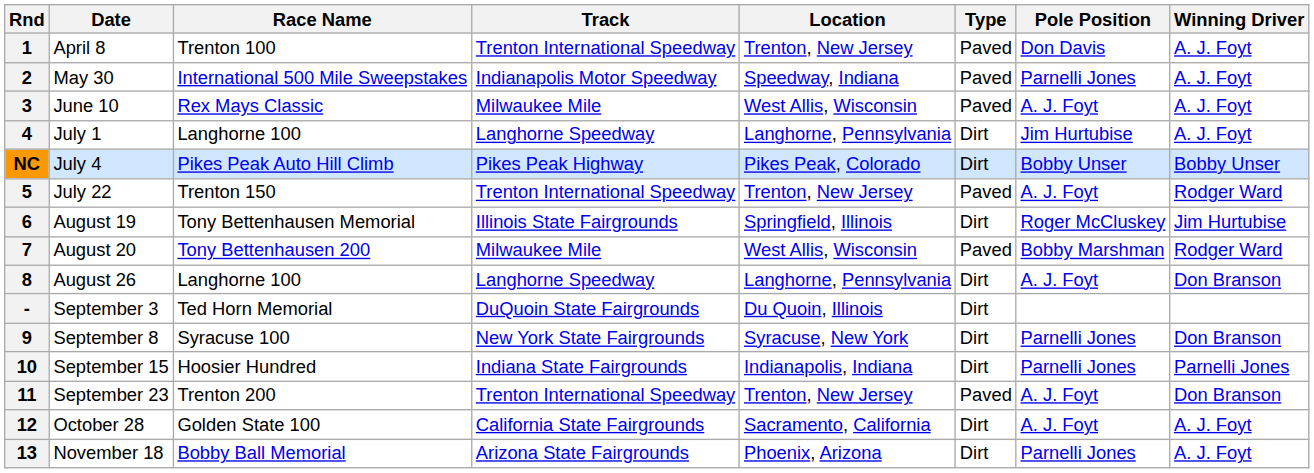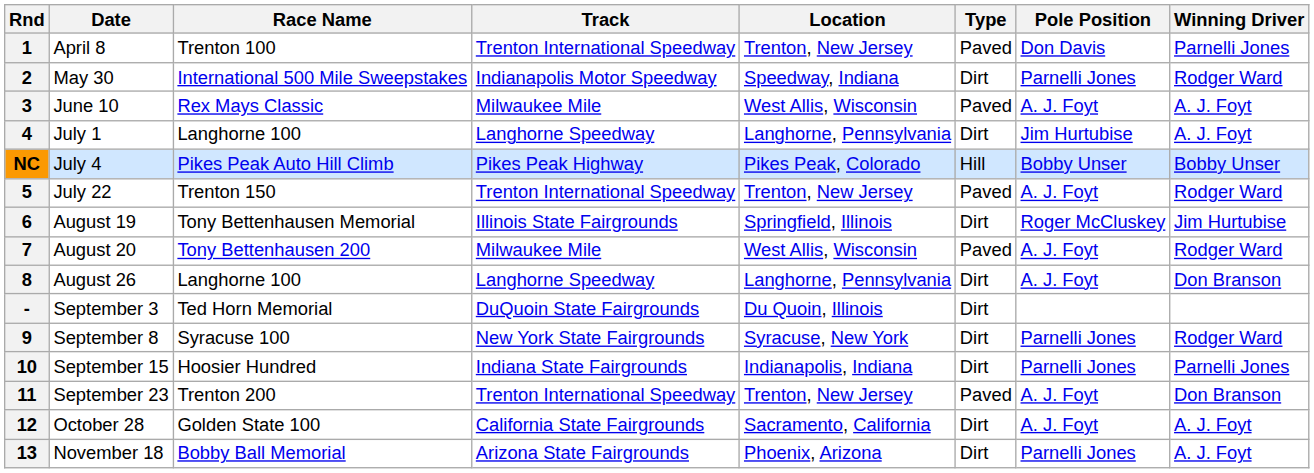1 | Winning Driver: A. J. Foyt -> Parnelli Jones
2 | Type: Paved -> Dirt
2 | Winning Driver: A. J. Foyt -> Rodger Ward
NC | Type: Dirt -> Hill
7 | Pole Position: Bobby Marshman -> A. J. Foyt
9 | Winning Driver: Don Branson -> Rodger Ward
